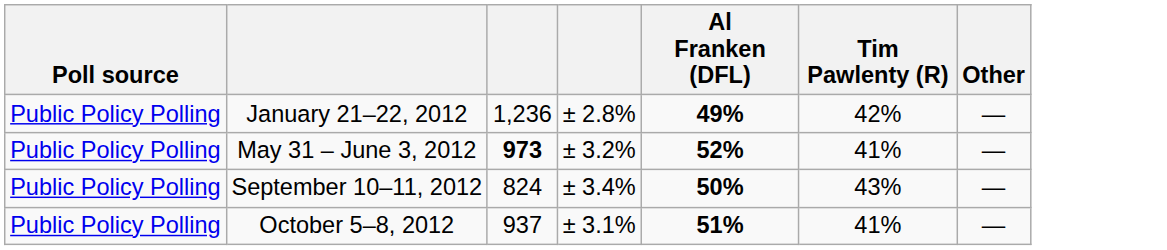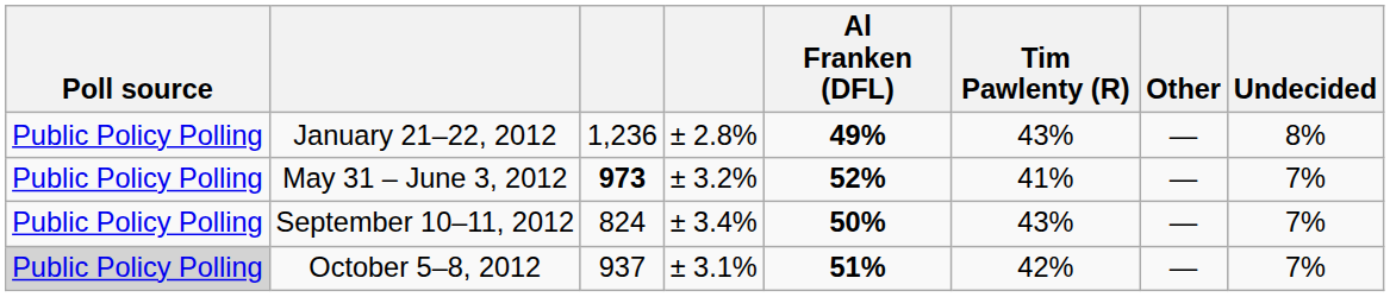+ column: Undecided | 8% | 7% | 7% | 7%
January 21–22, 2012 | Tim Pawlenty (R): 42% -> 43%
October 5–8, 2012 | Poll source: no background -> lightgrey background
October 5–8, 2012 | Tim Pawlenty (R): 41% -> 42%
